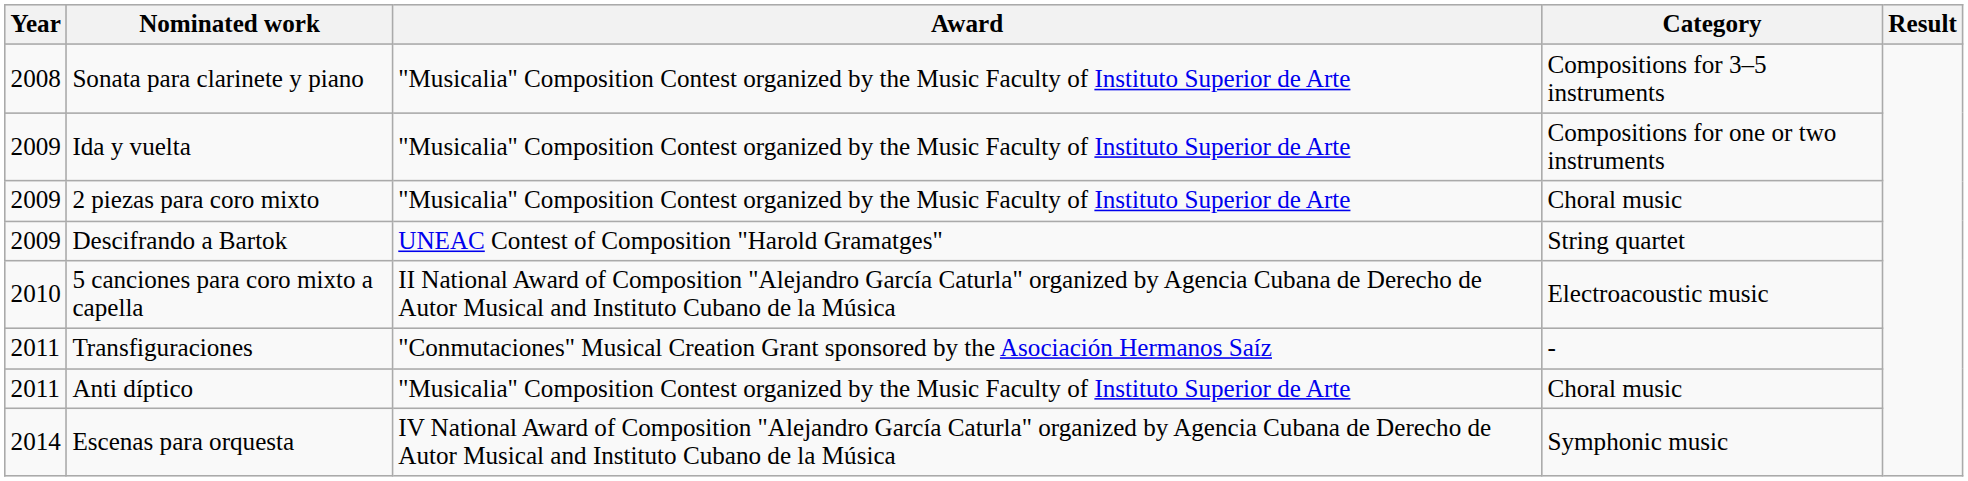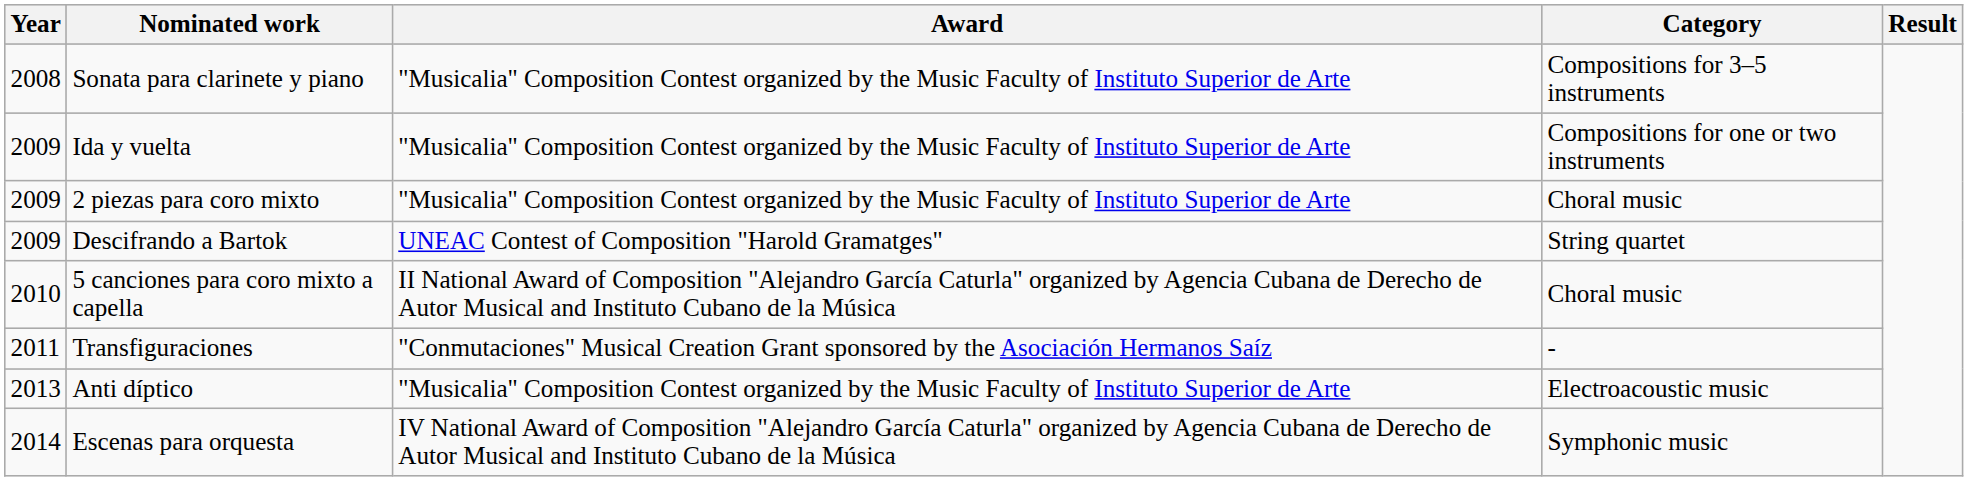5 canciones para coro mixto a capella | Category: Electroacoustic music -> Choral music
Anti díptico | Year: 2011 -> 2013
Anti díptico | Category: Choral music -> Electroacoustic music
